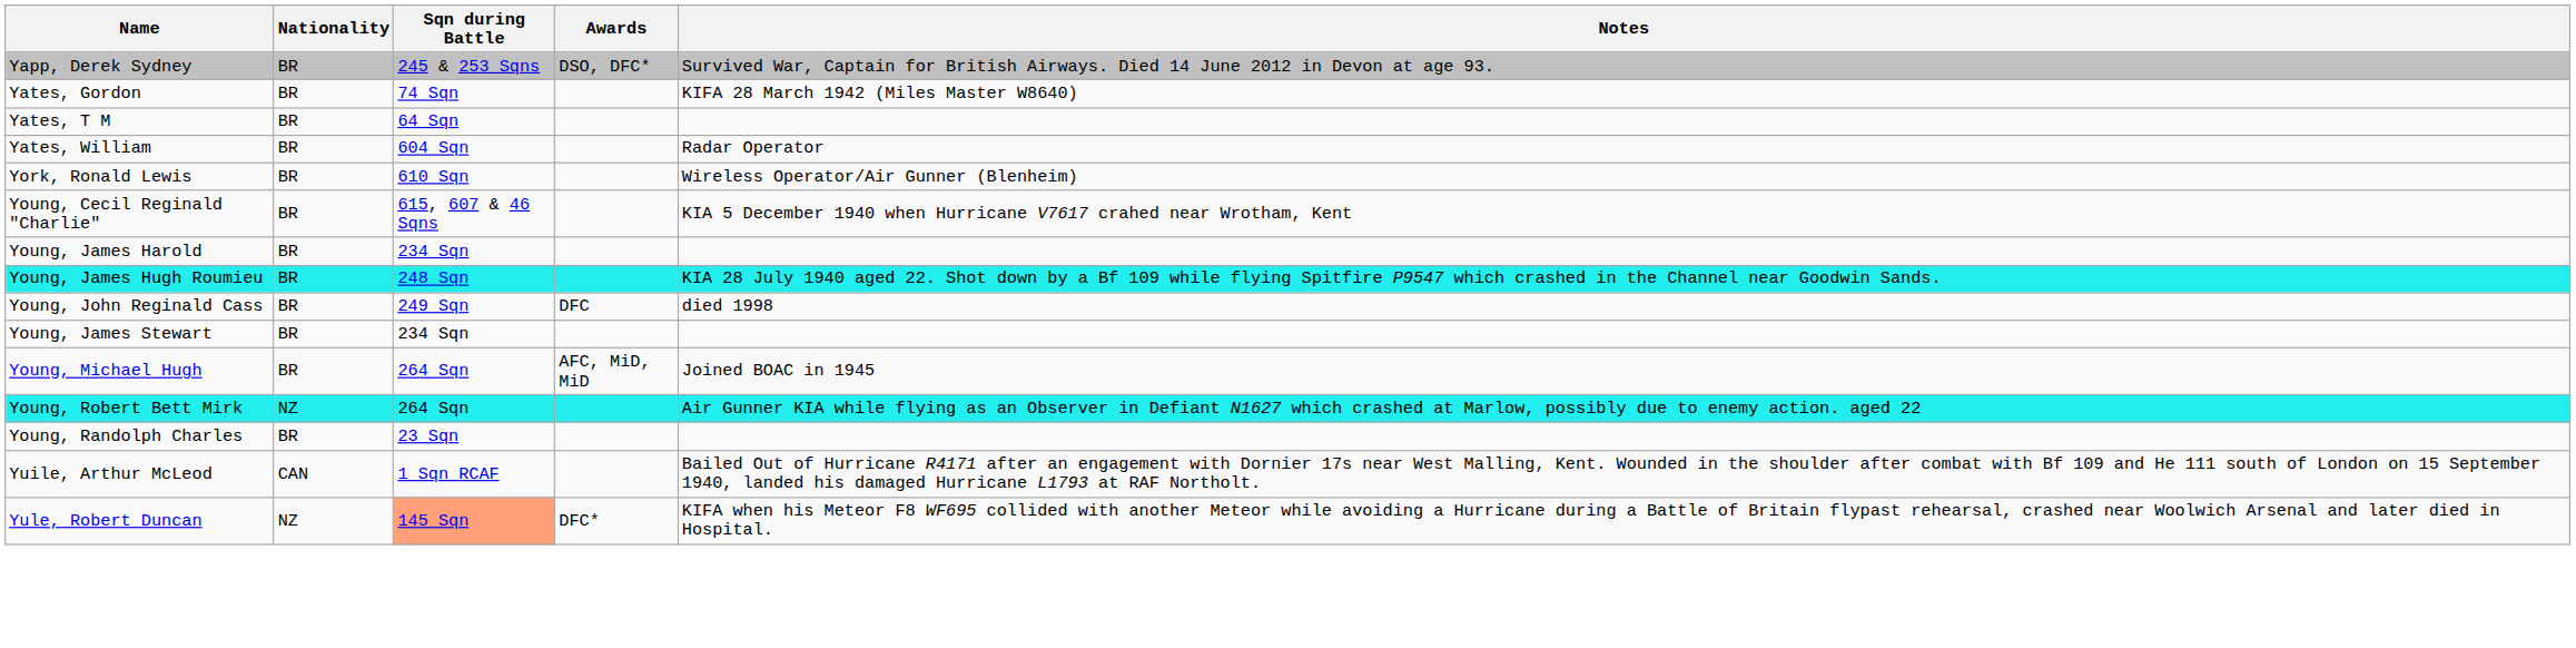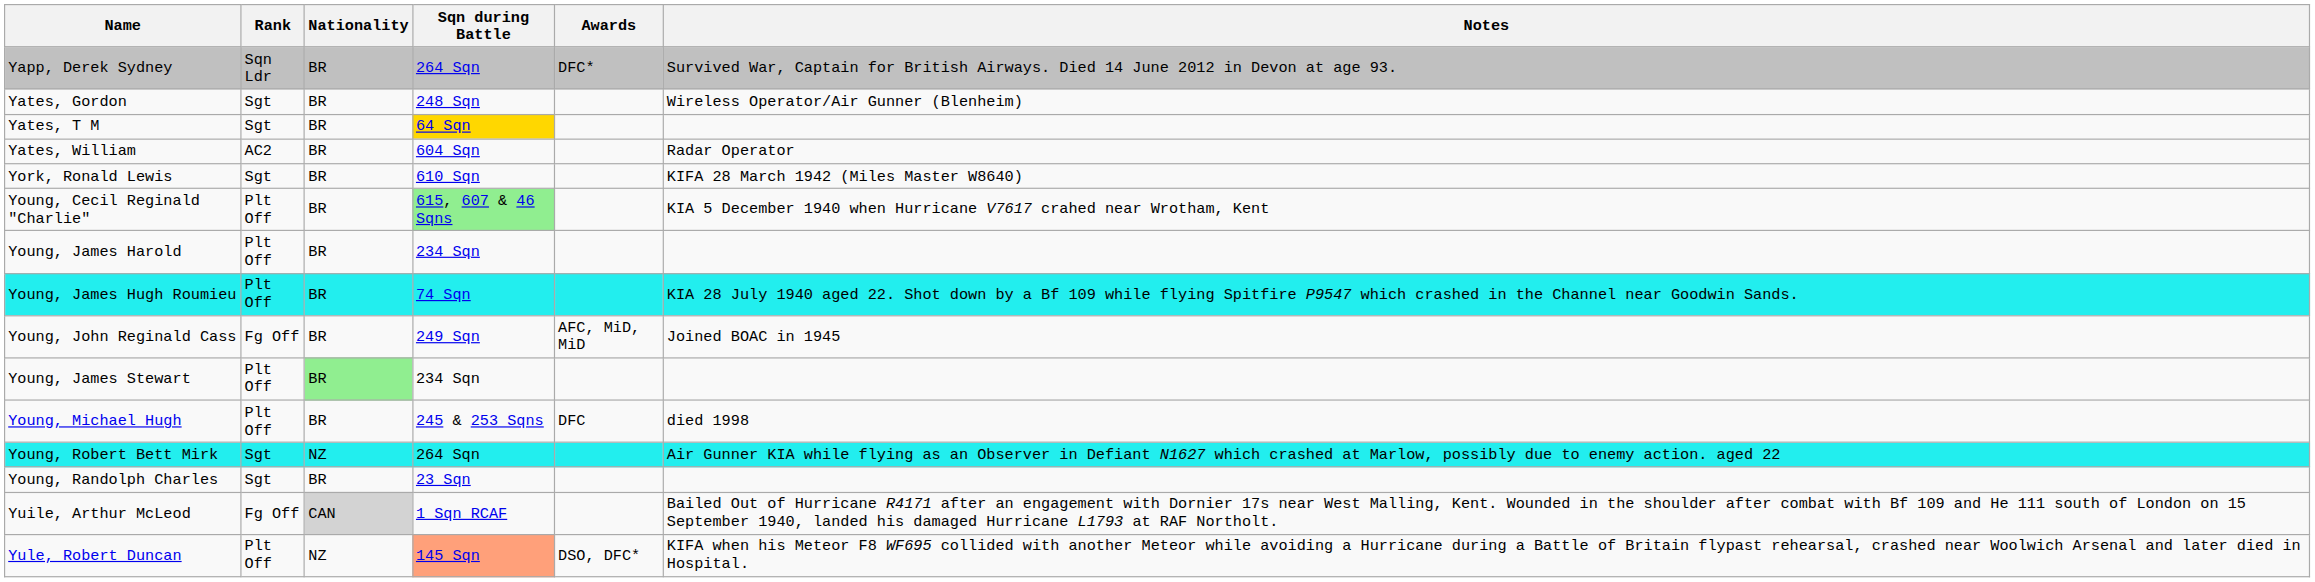+ column: Rank | Sqn Ldr | Sgt | Sgt | AC2 | Sgt | Plt Off | Plt Off | Plt Off | Fg Off | Plt Off | Plt Off | Sgt | Sgt | Fg Off | Plt Off
Yapp, Derek Sydney | Sqn during Battle: 245 & 253 Sqns -> 264 Sqn
Yapp, Derek Sydney | Awards: DSO, DFC* -> DFC*
Yates, Gordon | Sqn during Battle: 74 Sqn -> 248 Sqn
Yates, Gordon | Notes: KIFA 28 March 1942 (Miles Master W8640) -> Wireless Operator/Air Gunner (Blenheim)
Yates, T M | Sqn during Battle: no background -> gold background
York, Ronald Lewis | Notes: Wireless Operator/Air Gunner (Blenheim) -> KIFA 28 March 1942 (Miles Master W8640)
Young, Cecil Reginald "Charlie" | Sqn during Battle: no background -> lightgreen background
Young, James Hugh Roumieu | Sqn during Battle: 248 Sqn -> 74 Sqn
Young, John Reginald Cass | Awards: DFC -> AFC, MiD, MiD
Young, John Reginald Cass | Notes: died 1998 -> Joined BOAC in 1945
Young, James Stewart | Nationality: no background -> lightgreen background
Young, Michael Hugh | Sqn during Battle: 264 Sqn -> 245 & 253 Sqns
Young, Michael Hugh | Awards: AFC, MiD, MiD -> DFC
Young, Michael Hugh | Notes: Joined BOAC in 1945 -> died 1998
Yuile, Arthur McLeod | Nationality: no background -> lightgrey background
Yule, Robert Duncan | Awards: DFC* -> DSO, DFC*
